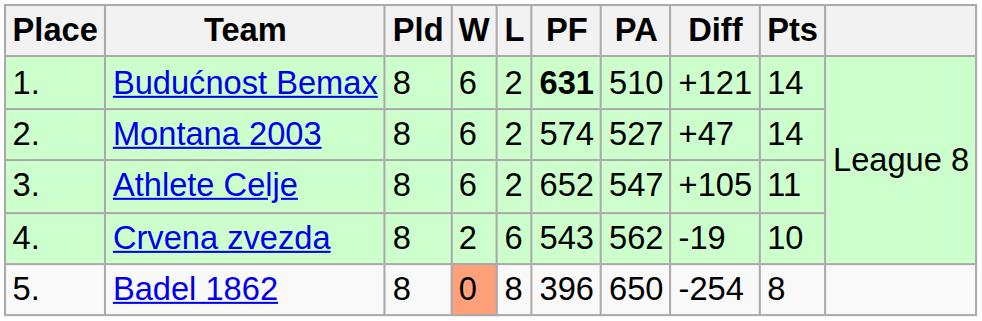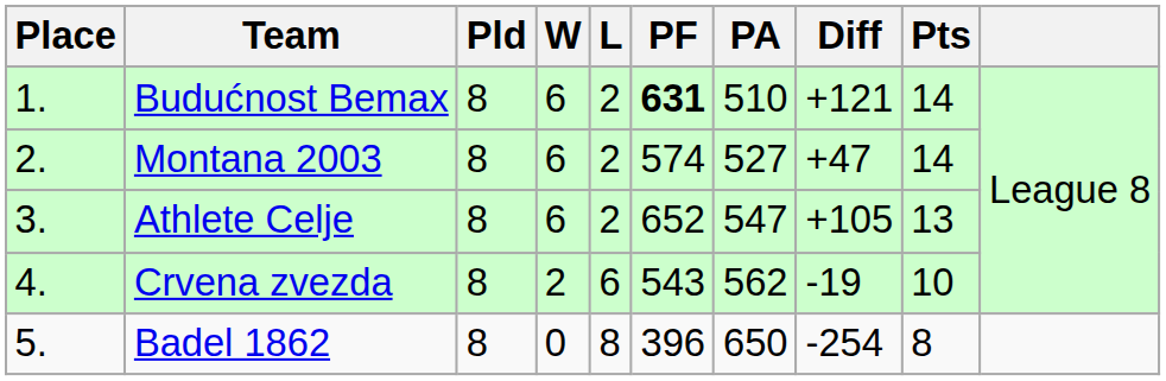Athlete Celje | Pts: 11 -> 13
Badel 1862 | W: lightsalmon background -> no background
